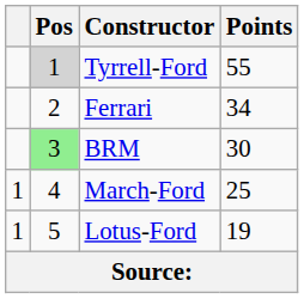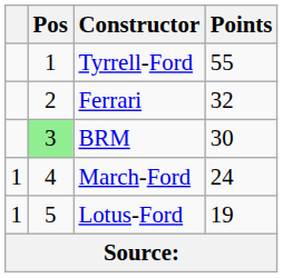Tyrrell-Ford | Pos: lightgrey background -> no background
Ferrari | Points: 34 -> 32
March-Ford | Points: 25 -> 24
